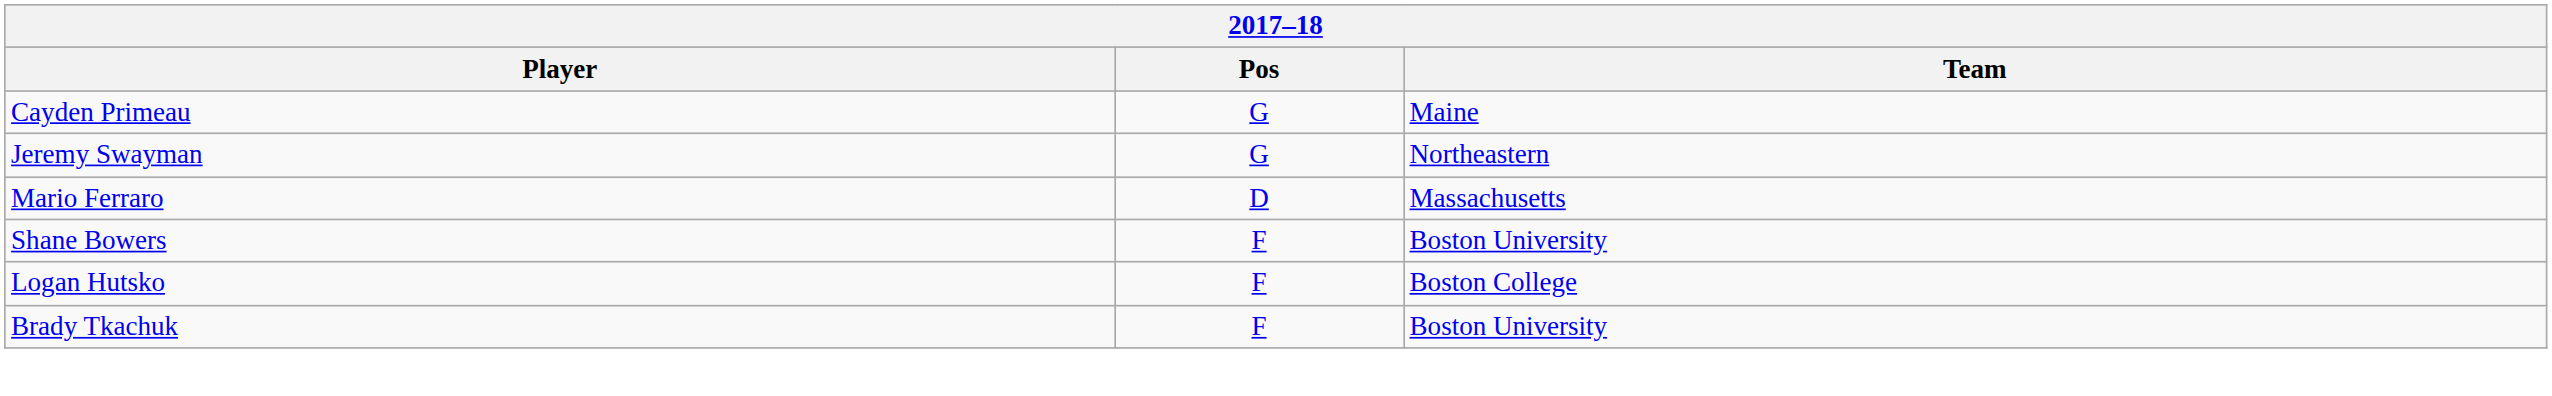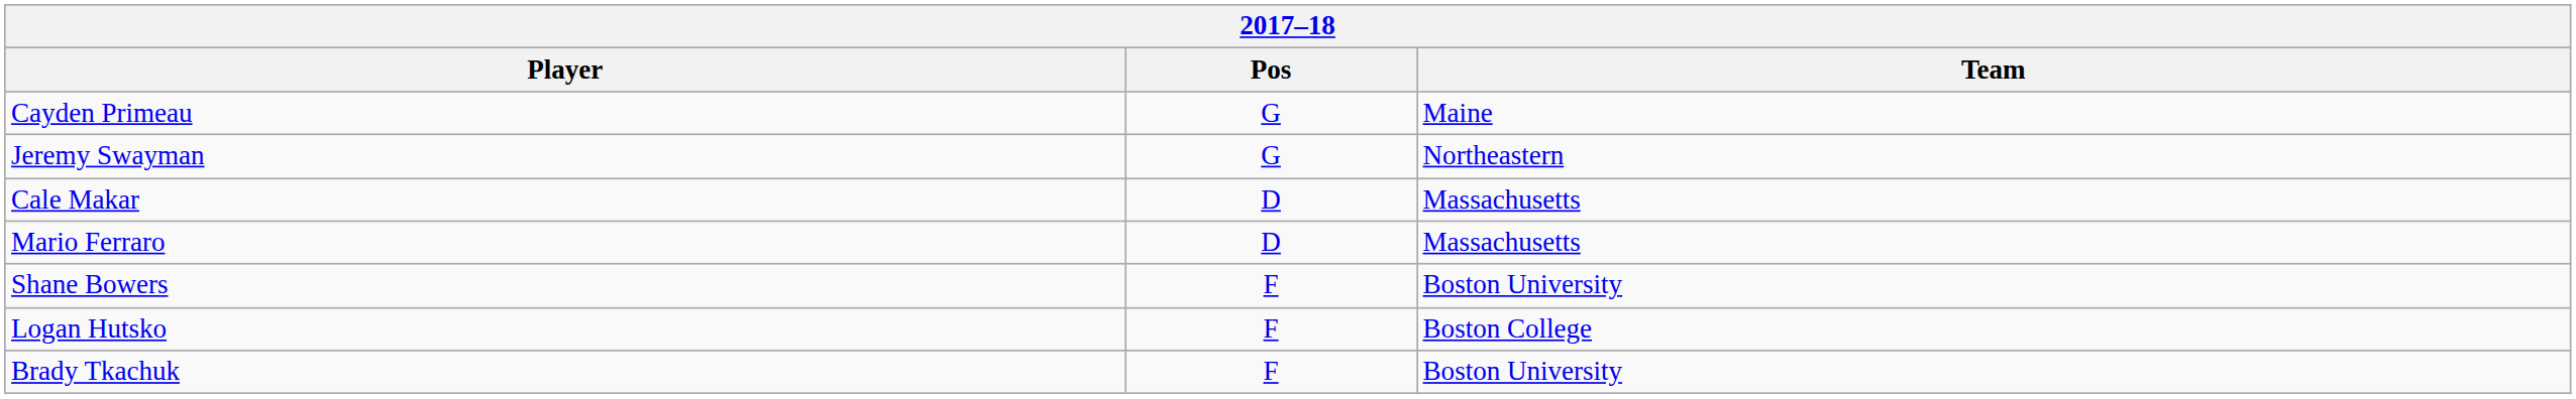+ row: Cale Makar | D | Massachusetts
